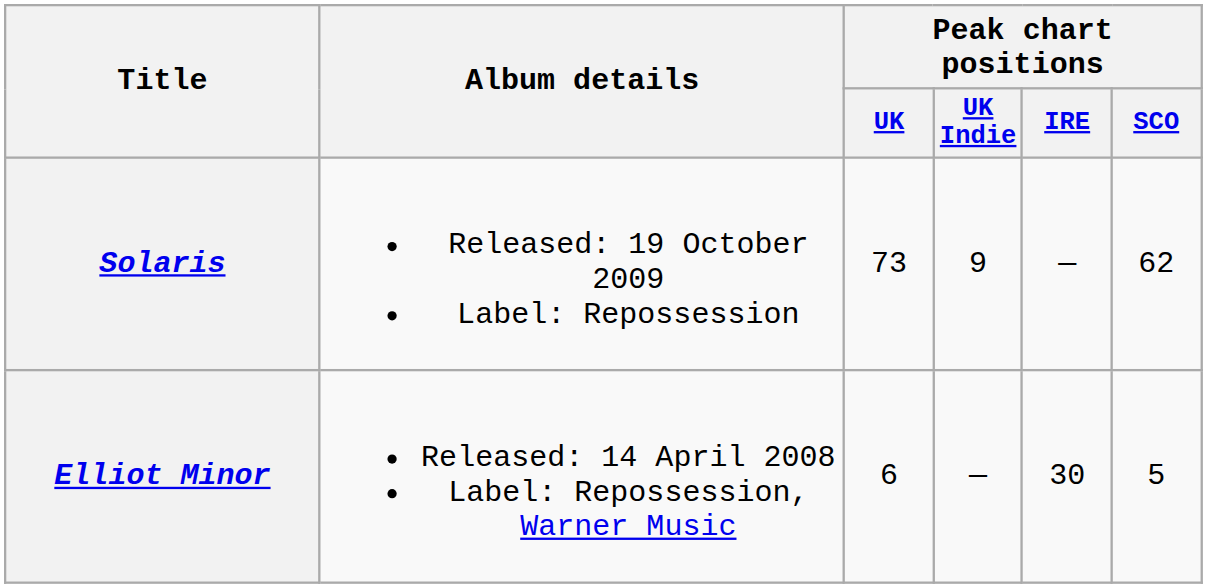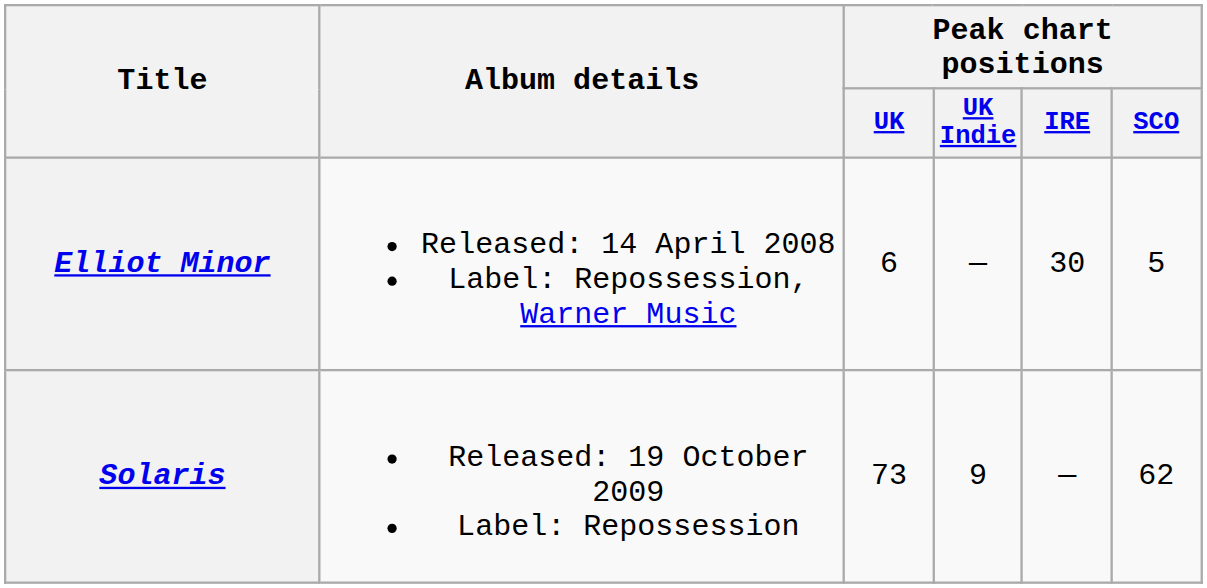rows swapped: Elliot Minor <-> Solaris
